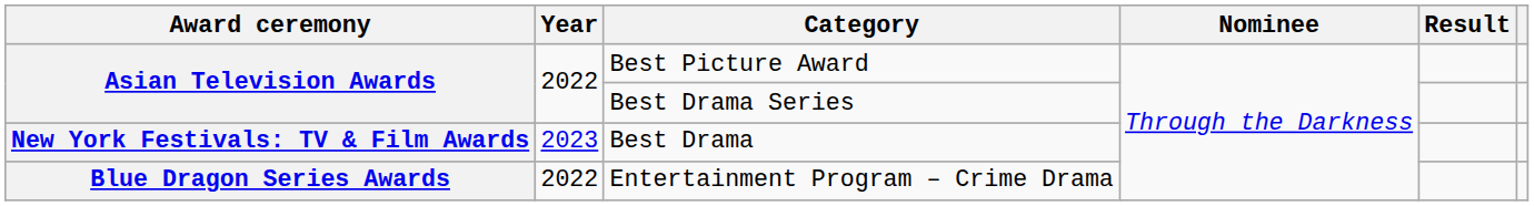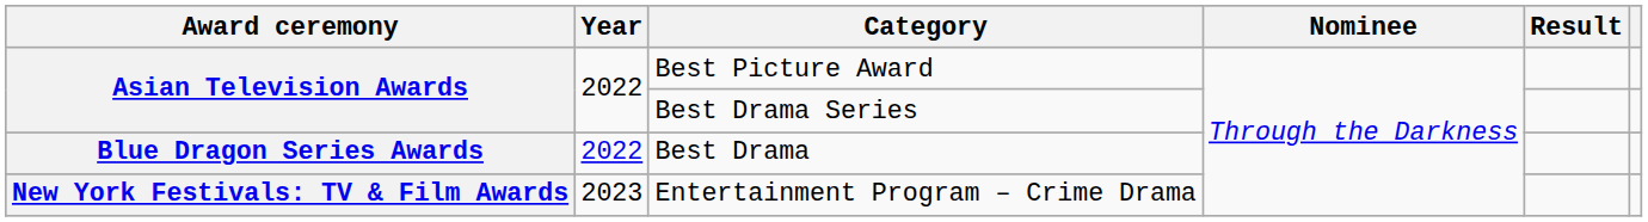Best Drama | Award ceremony: New York Festivals: TV & Film Awards -> Blue Dragon Series Awards
Best Drama | Year: 2023 -> 2022
Entertainment Program – Crime Drama | Award ceremony: Blue Dragon Series Awards -> New York Festivals: TV & Film Awards
Entertainment Program – Crime Drama | Year: 2022 -> 2023
